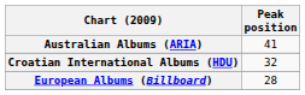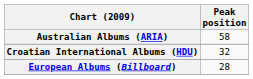Australian Albums (ARIA) | Peak position: 41 -> 58
